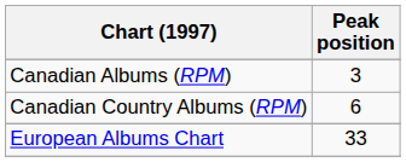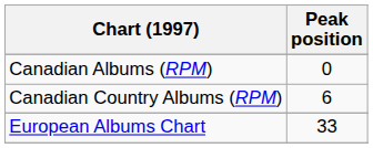Canadian Albums (RPM) | Peak position: 3 -> 0
